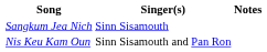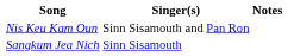rows swapped: Sangkum Jea Nich <-> Nis Keu Kam Oun
